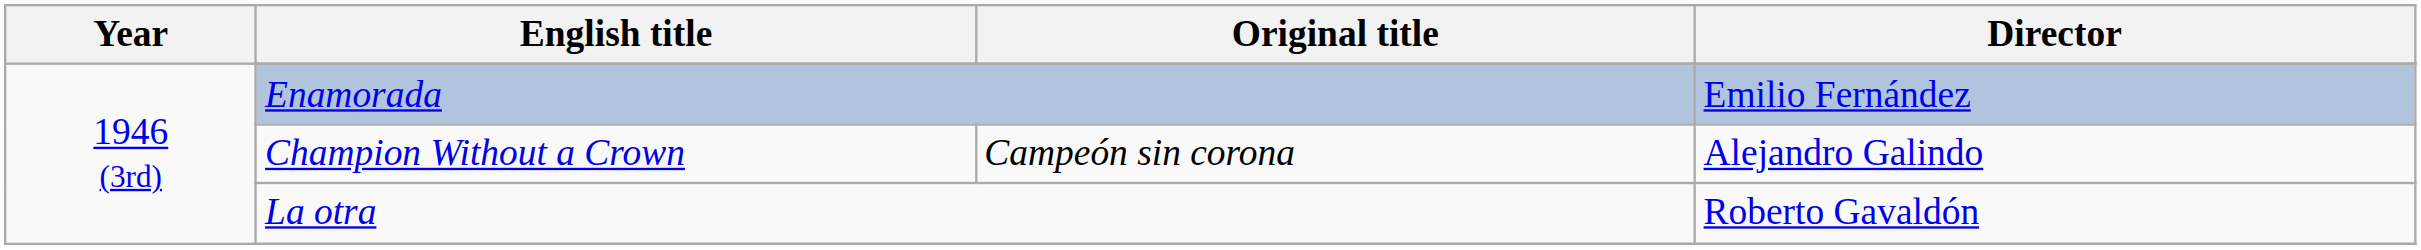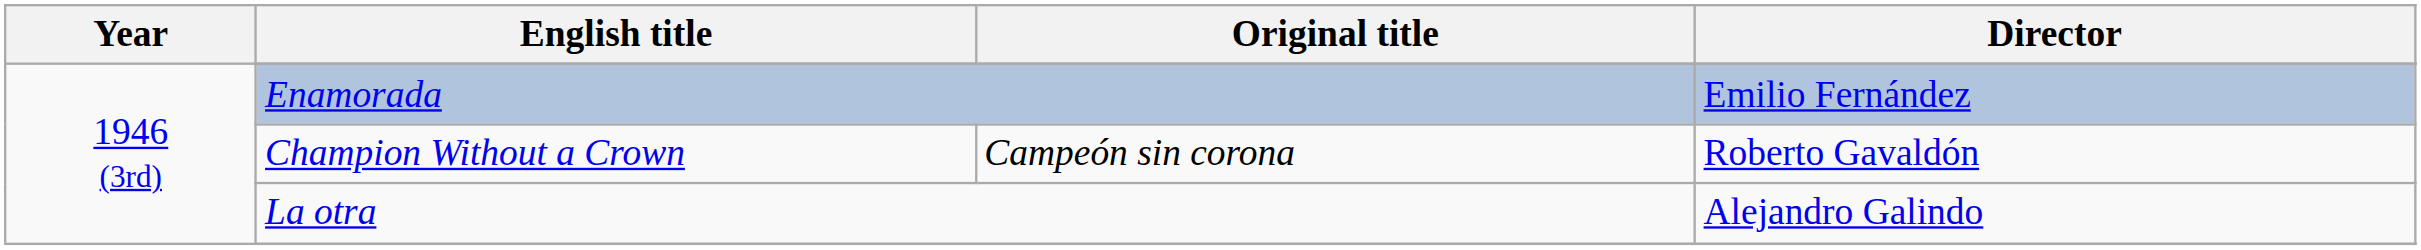Champion Without a Crown | Director: Alejandro Galindo -> Roberto Gavaldón
La otra | Director: Roberto Gavaldón -> Alejandro Galindo
